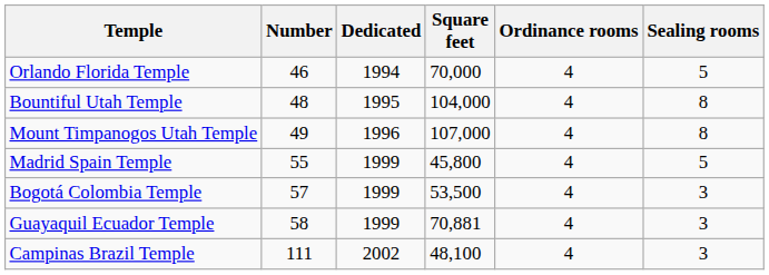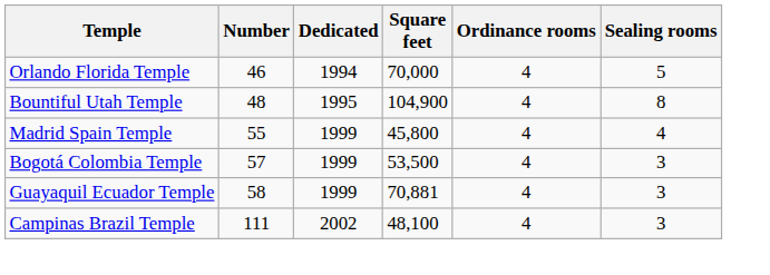Bountiful Utah Temple | Square feet: 104,000 -> 104,900
- row: Mount Timpanogos Utah Temple | 49 | 1996 | 107,000 | 4 | 8
Madrid Spain Temple | Sealing rooms: 5 -> 4
